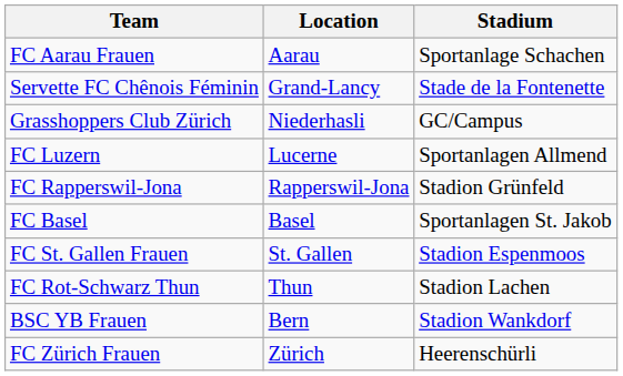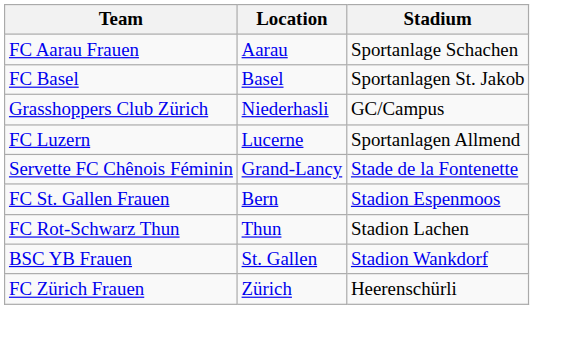rows swapped: FC Basel <-> Servette FC Chênois Féminin
- row: FC Rapperswil-Jona | Rapperswil-Jona | Stadion Grünfeld
FC St. Gallen Frauen | Location: St. Gallen -> Bern
BSC YB Frauen | Location: Bern -> St. Gallen
